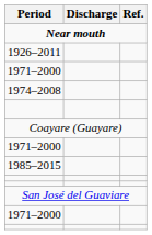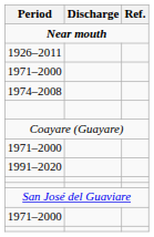+ row: 1991–2020
- row: 1985–2015
